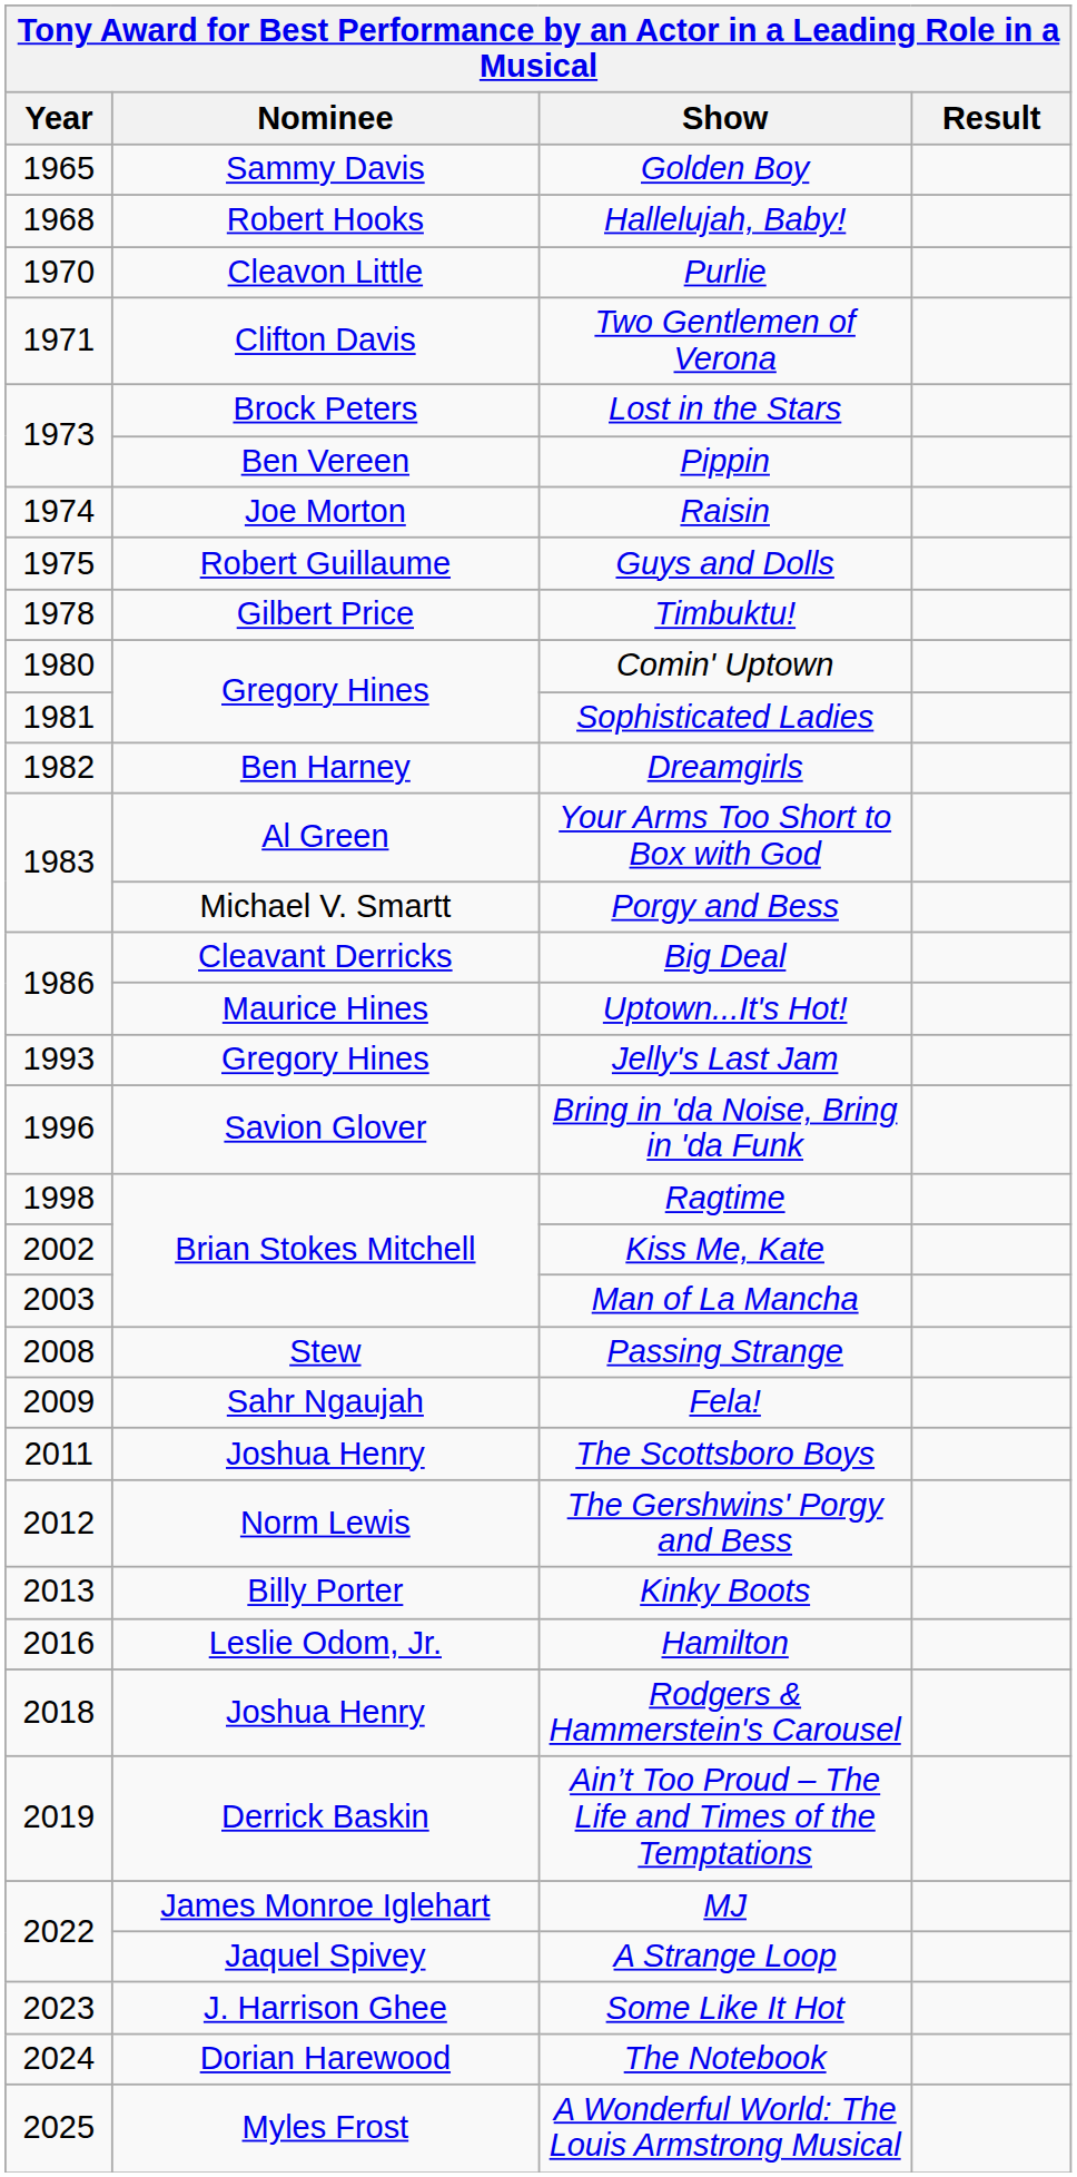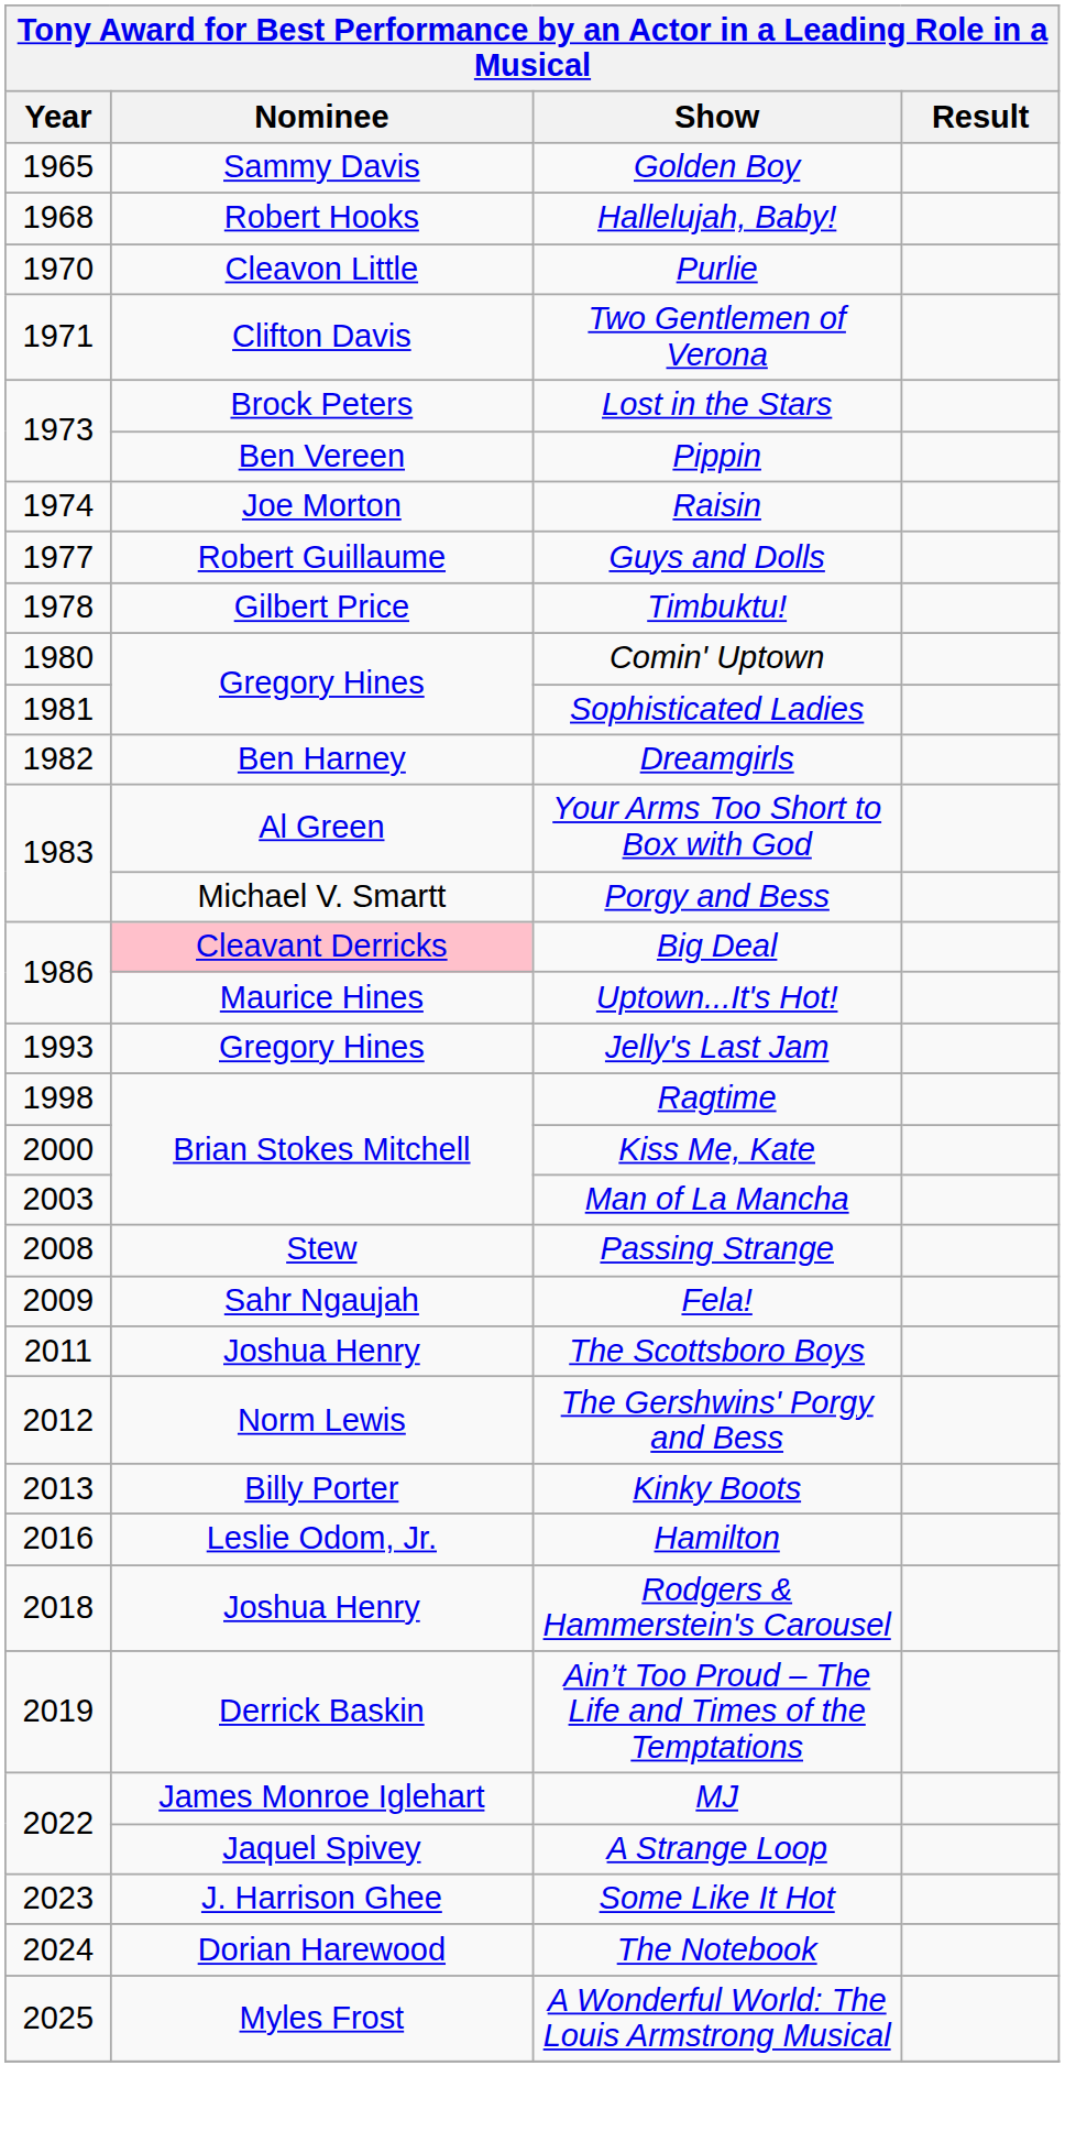Guys and Dolls | Year: 1975 -> 1977
Big Deal | Nominee: no background -> pink background
- row: 1996 | Savion Glover | Bring in 'da Noise, Bring in 'da Funk
Kiss Me, Kate | Year: 2002 -> 2000
